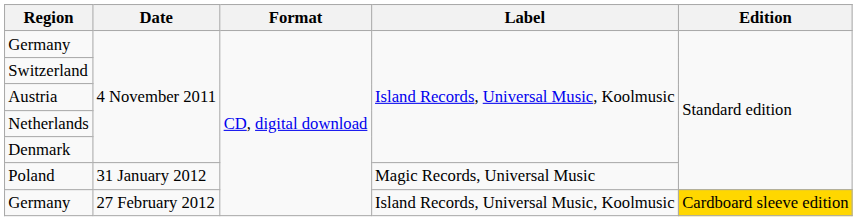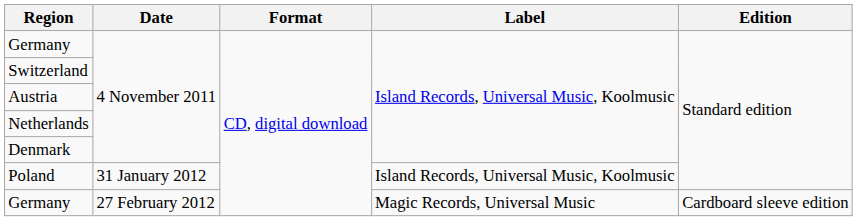Poland | Label: Magic Records, Universal Music -> Island Records, Universal Music, Koolmusic
Germany / 27 February 2012 | Label: Island Records, Universal Music, Koolmusic -> Magic Records, Universal Music
Germany / 27 February 2012 | Edition: gold background -> no background
